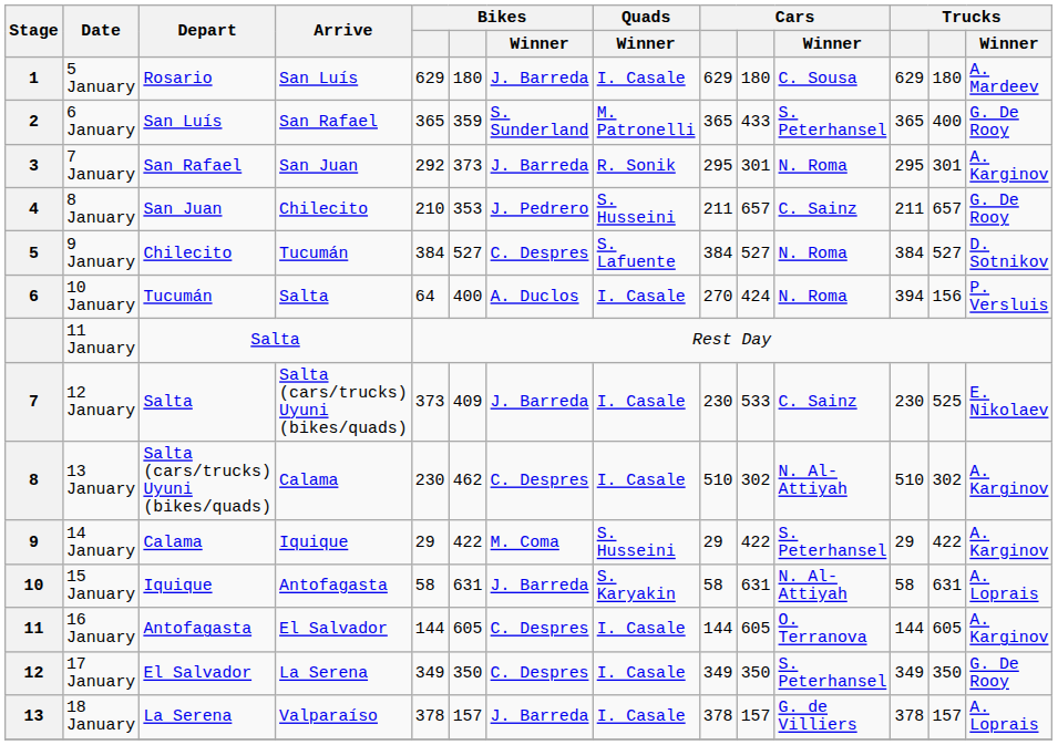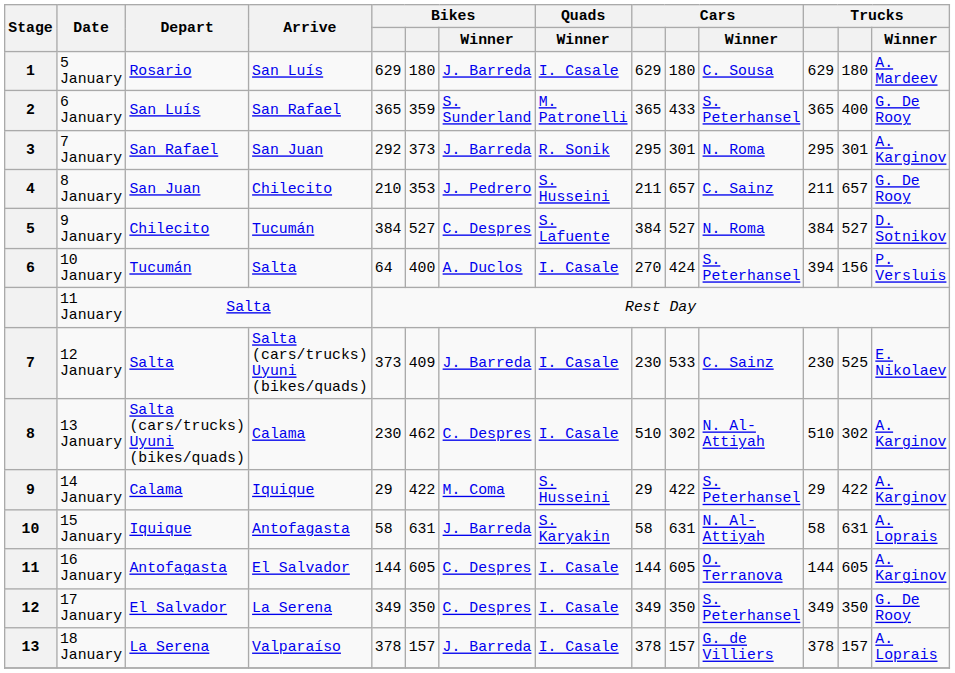10 January | Cars / Winner: N. Roma -> S. Peterhansel
